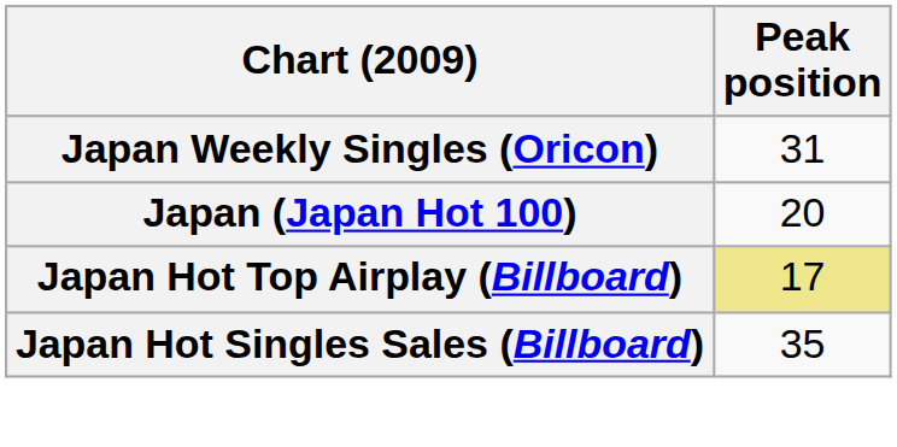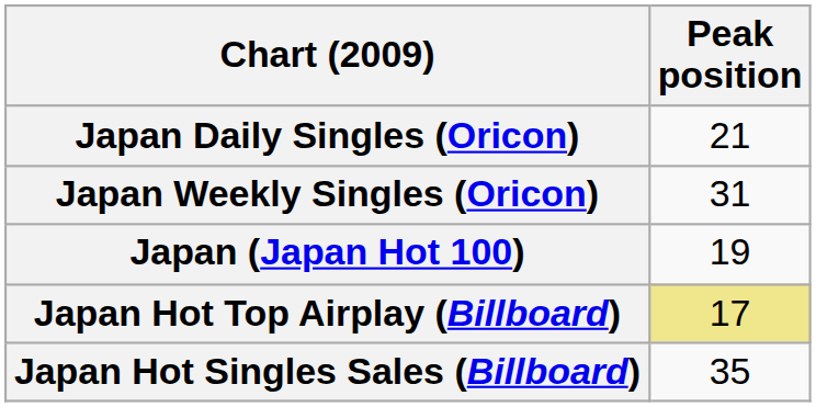+ row: Japan Daily Singles (Oricon) | 21
Japan (Japan Hot 100) | Peak position: 20 -> 19
